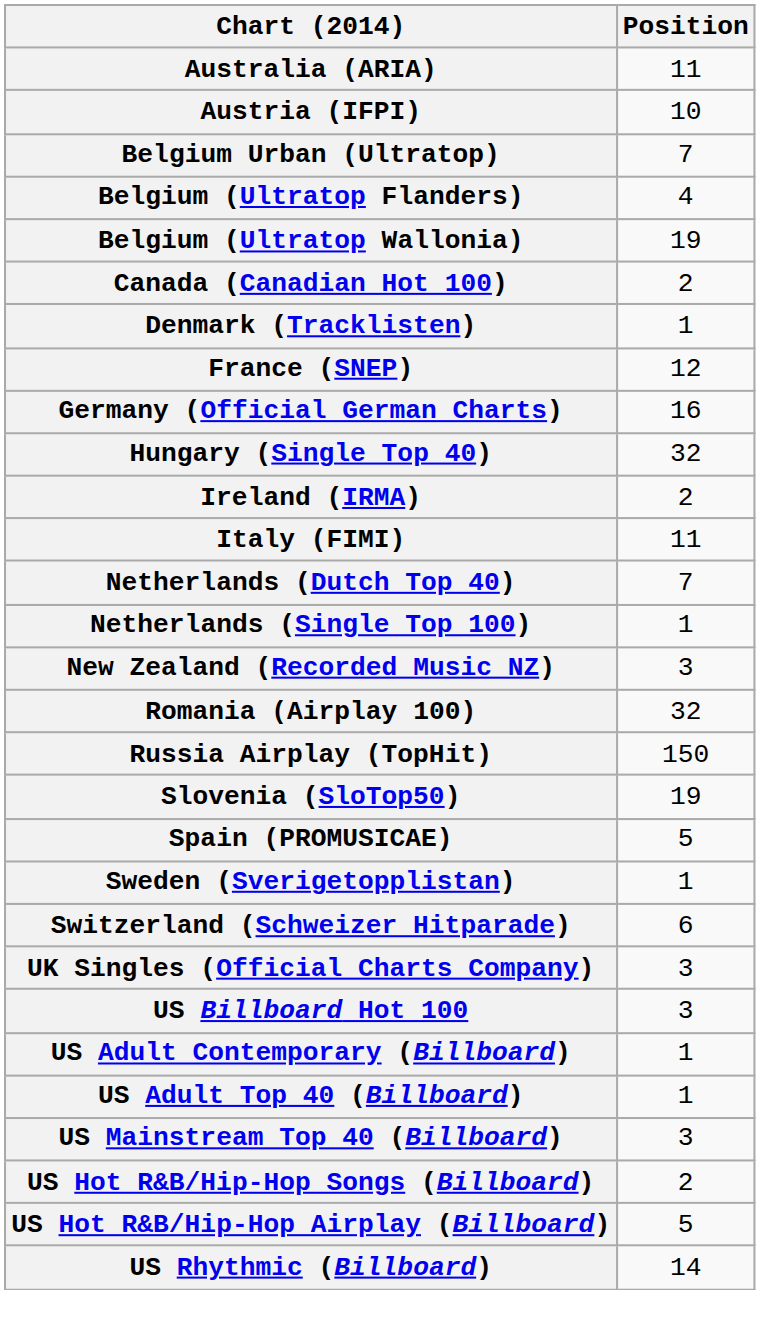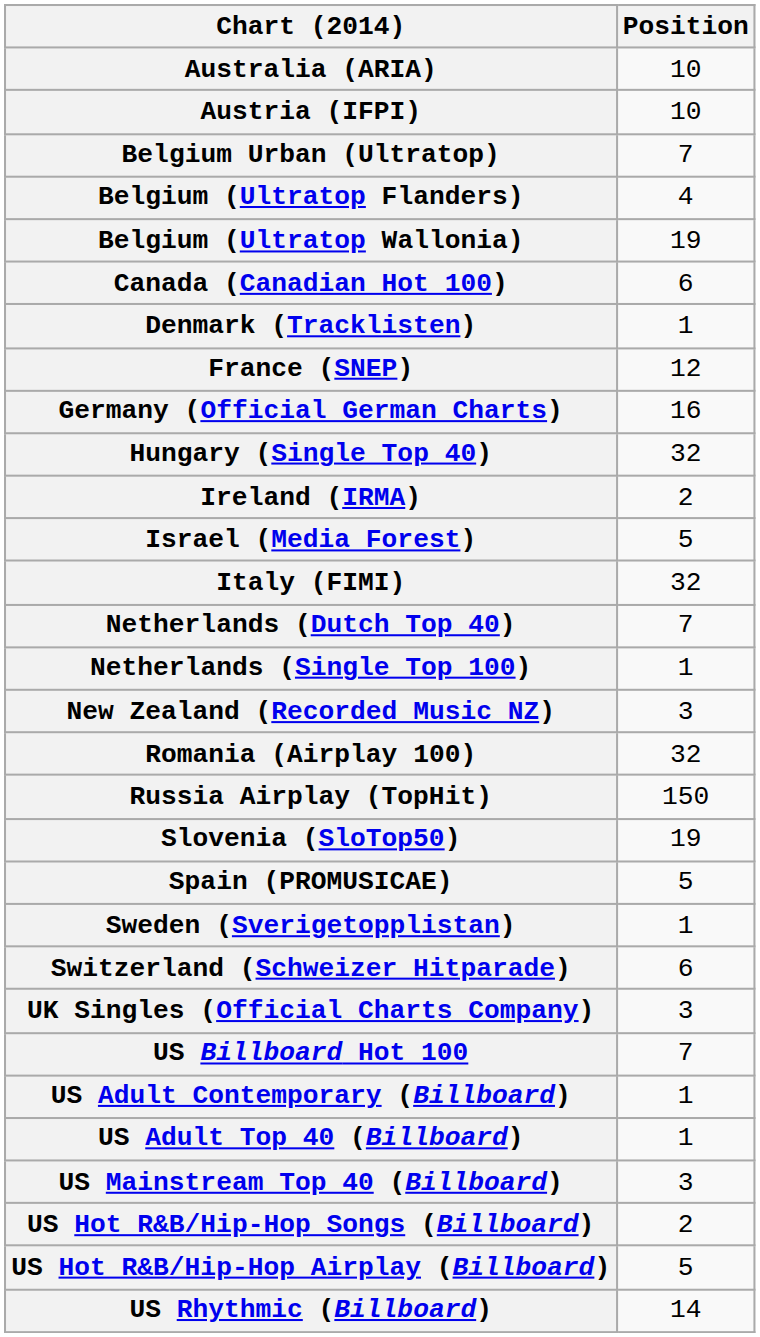Australia (ARIA) | Position: 11 -> 10
Canada (Canadian Hot 100) | Position: 2 -> 6
+ row: Israel (Media Forest) | 5
Italy (FIMI) | Position: 11 -> 32
US Billboard Hot 100 | Position: 3 -> 7
